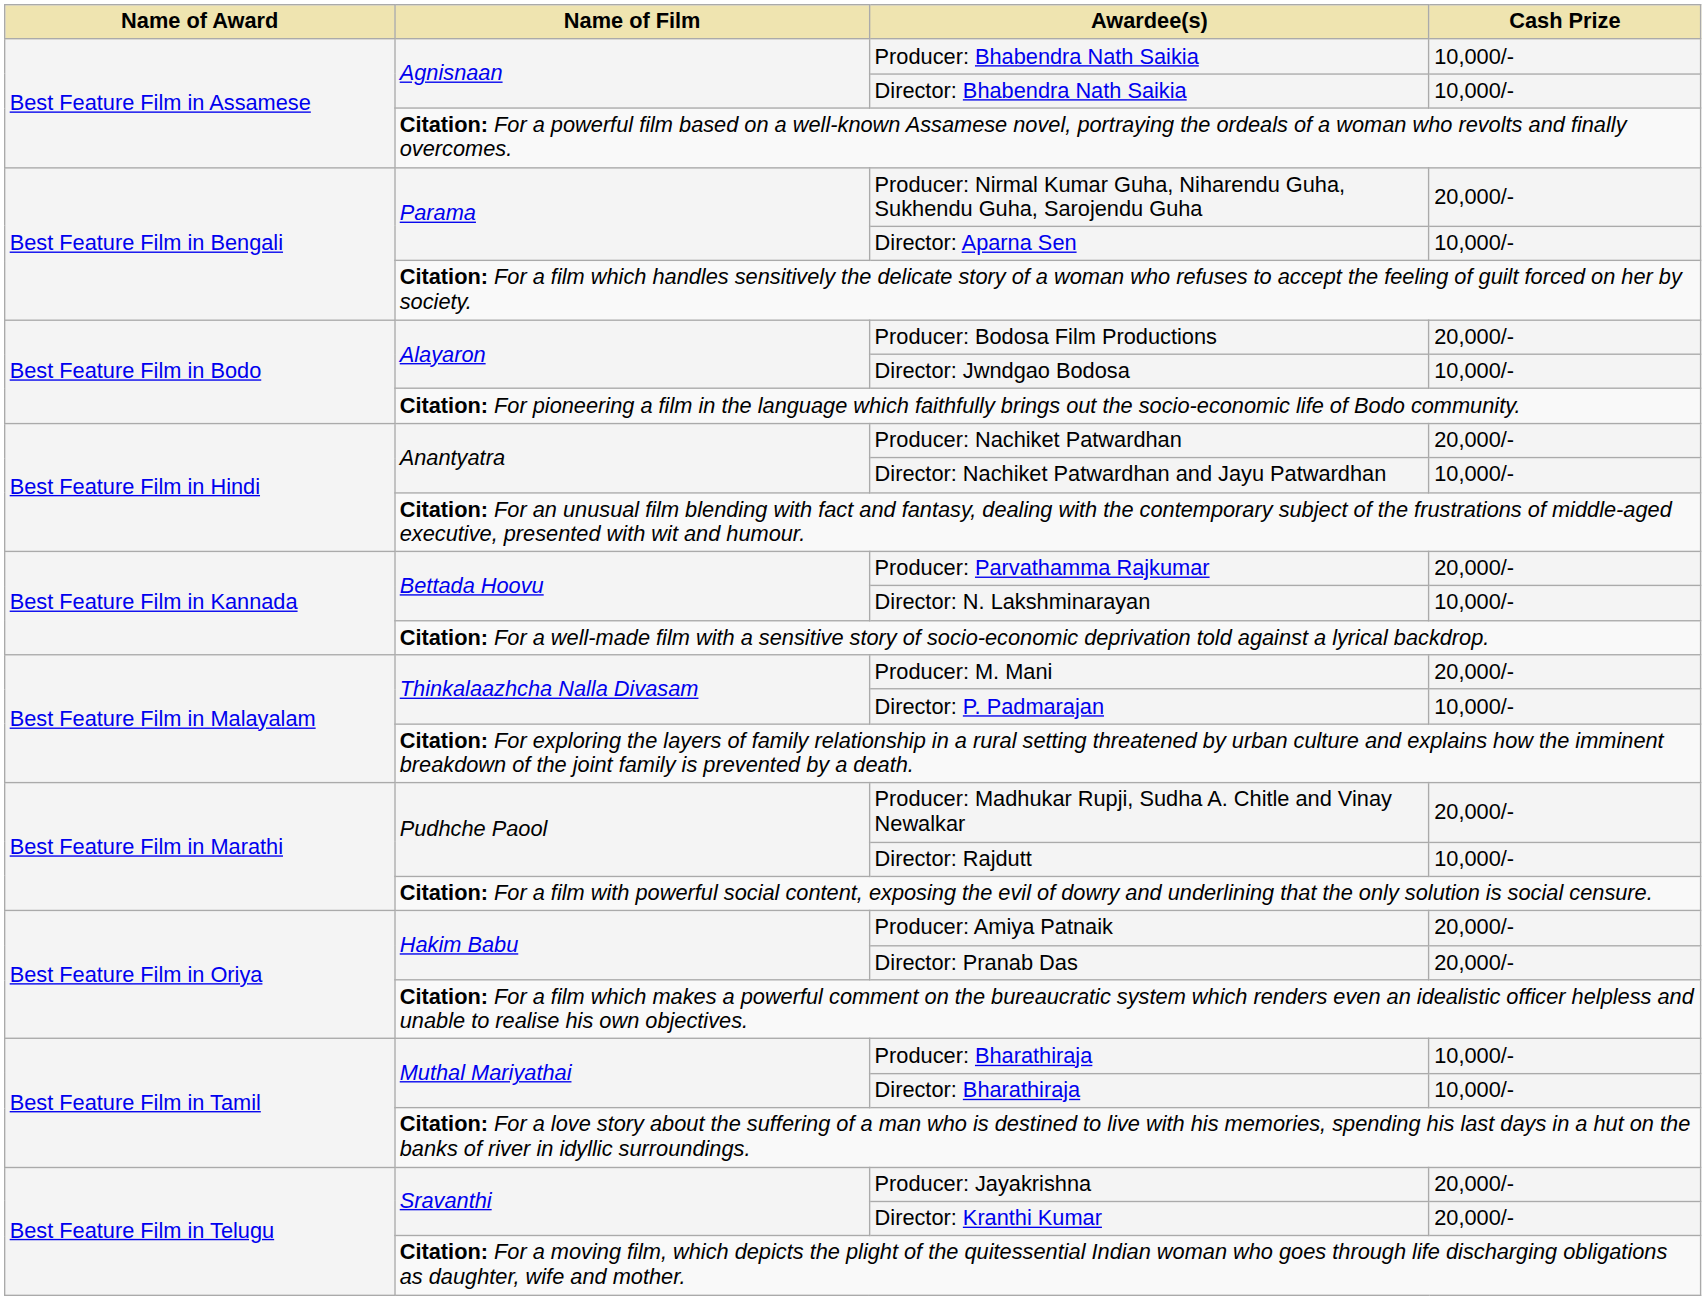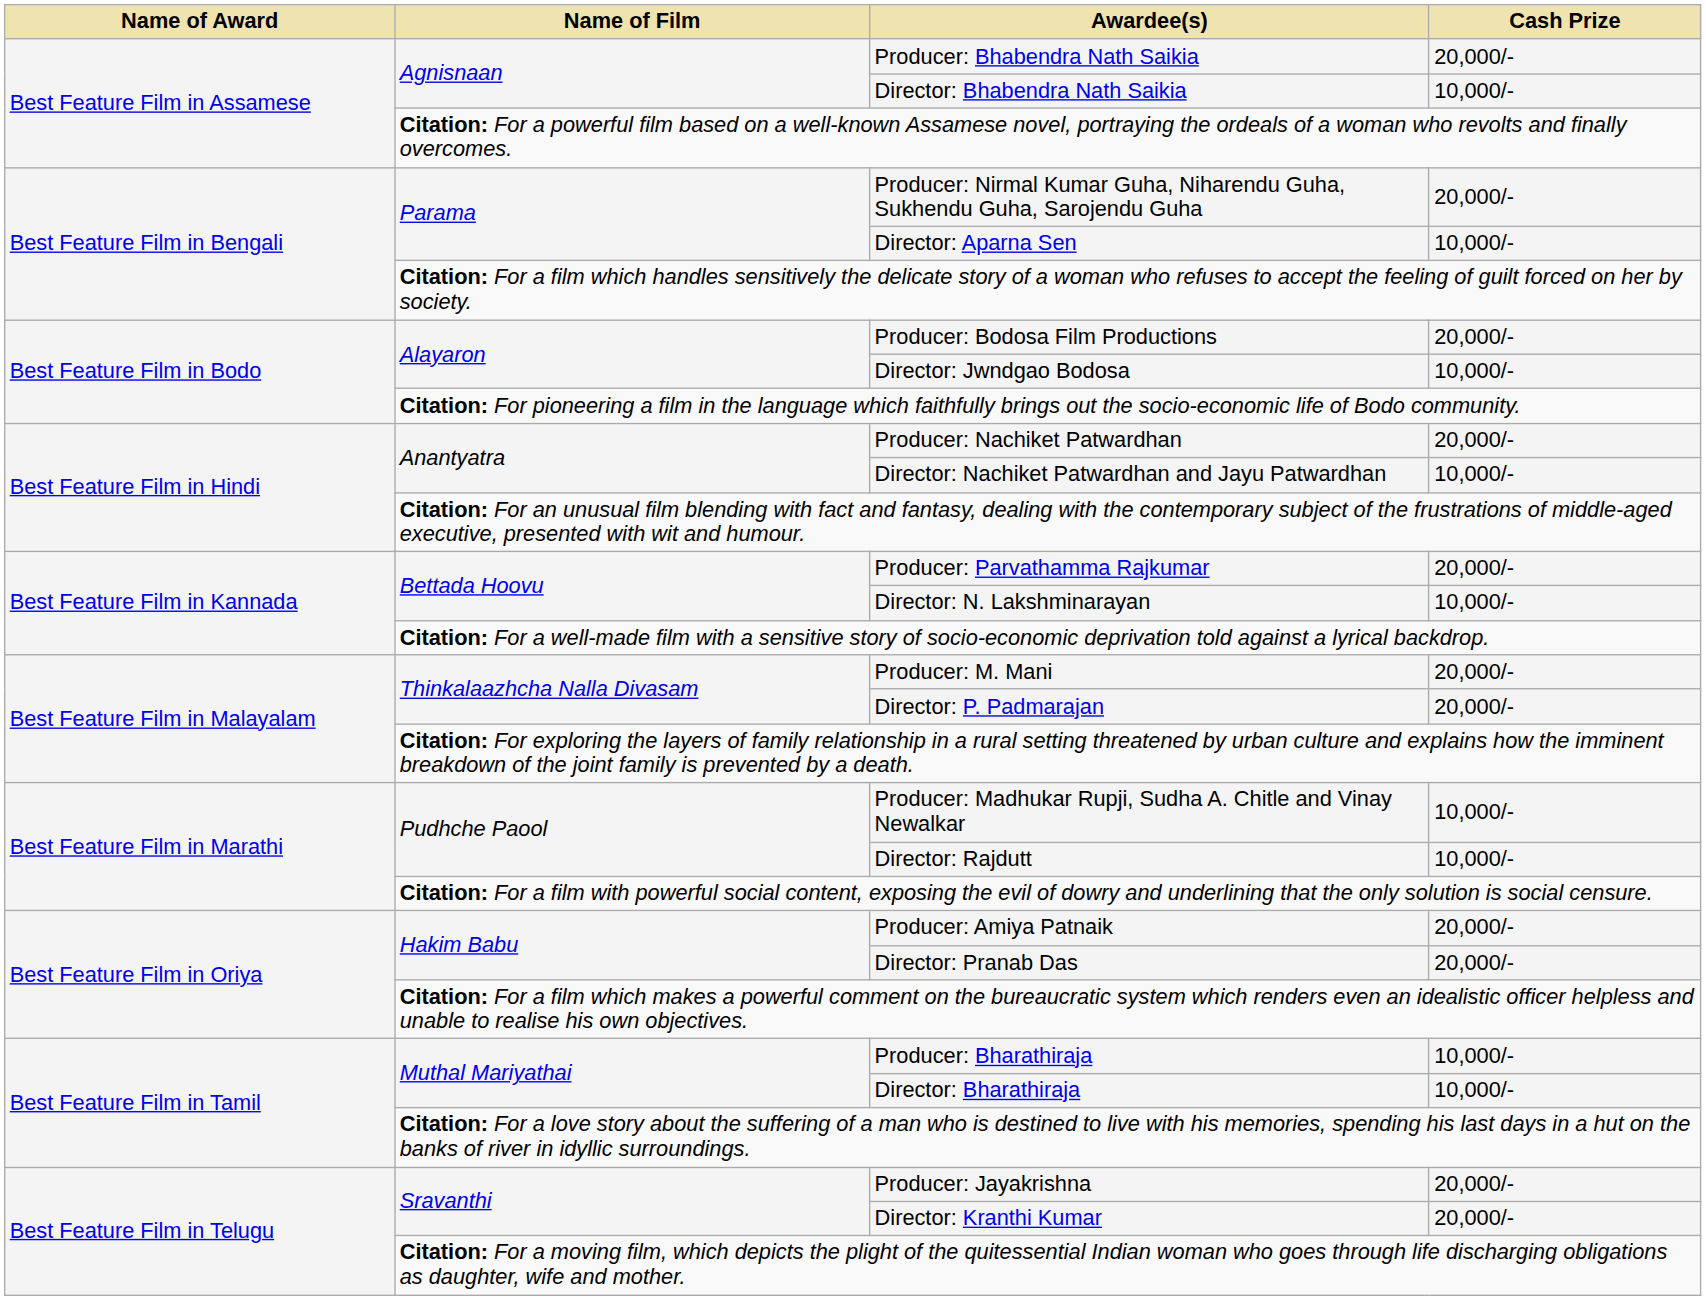Producer: Bhabendra Nath Saikia | Cash Prize: 10,000/- -> 20,000/-
Director: P. Padmarajan | Cash Prize: 10,000/- -> 20,000/-
Producer: Madhukar Rupji, Sudha A. Chitle and Vinay Newalkar | Cash Prize: 20,000/- -> 10,000/-
